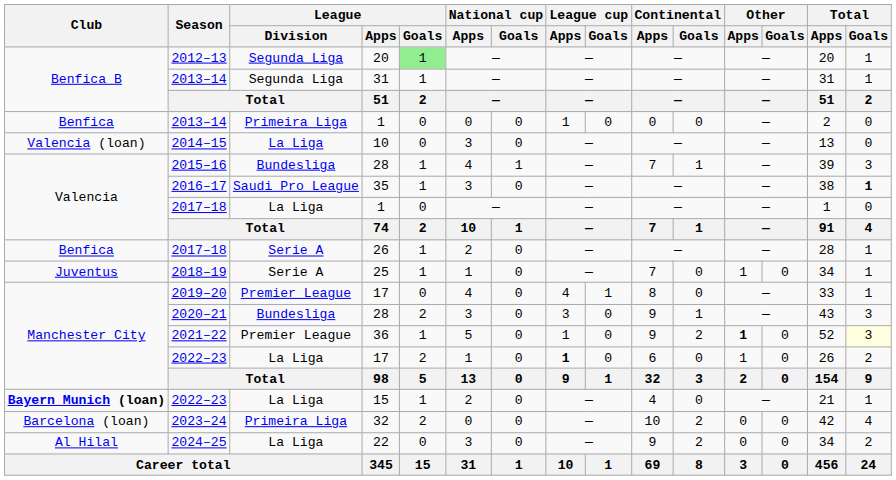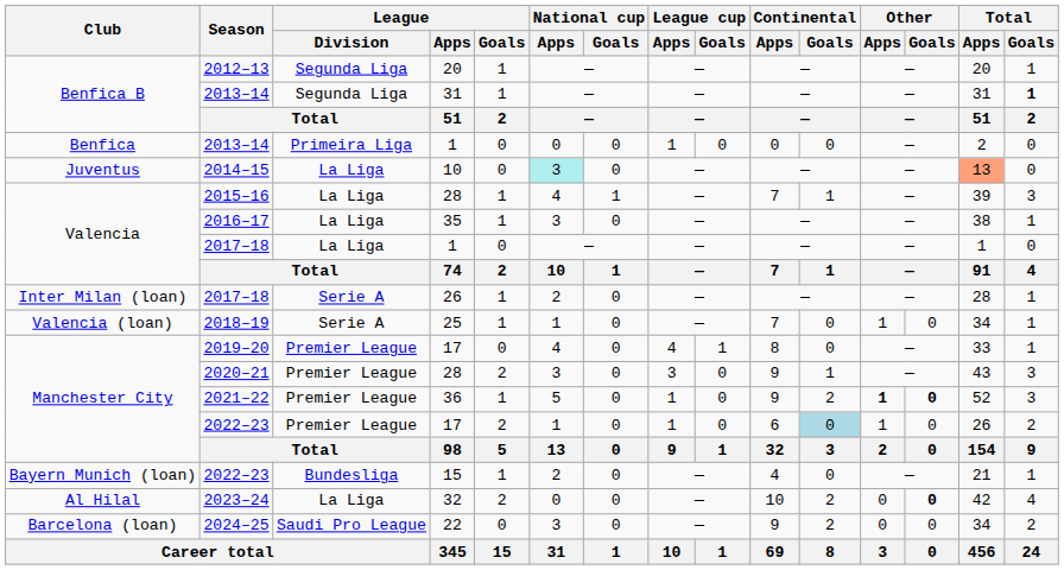2012–13 | League / Goals: lightgreen background -> no background
2013–14 / 31 | Total / Goals: normal -> bold
2014–15 | Club: Valencia (loan) -> Juventus
2014–15 | National cup / Apps: no background -> paleturquoise background
2014–15 | Total / Apps: no background -> lightsalmon background
2015–16 | League / Division: Bundesliga -> La Liga
2016–17 | League / Division: Saudi Pro League -> La Liga
2016–17 | Total / Goals: bold -> normal
2017–18 / 26 | Club: Benfica -> Inter Milan (loan)
2018–19 | Club: Juventus -> Valencia (loan)
2020–21 | League / Division: Bundesliga -> Premier League
2021–22 | Other / Goals: normal -> bold
2021–22 | Total / Goals: lightyellow background -> no background
2022–23 / 17 | League / Division: La Liga -> Premier League
2022–23 / 17 | League cup / Apps: bold -> normal
2022–23 / 17 | Continental / Goals: no background -> lightblue background
2022–23 / 15 | Club: bold -> normal
2022–23 / 15 | League / Division: La Liga -> Bundesliga
2023–24 | Club: Barcelona (loan) -> Al Hilal
2023–24 | League / Division: Primeira Liga -> La Liga
2023–24 | Other / Goals: normal -> bold
2024–25 | Club: Al Hilal -> Barcelona (loan)
2024–25 | League / Division: La Liga -> Saudi Pro League
